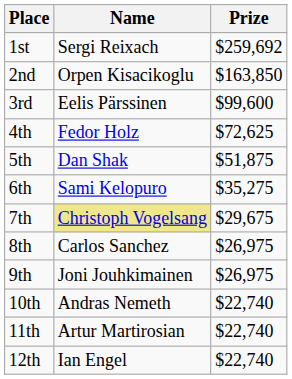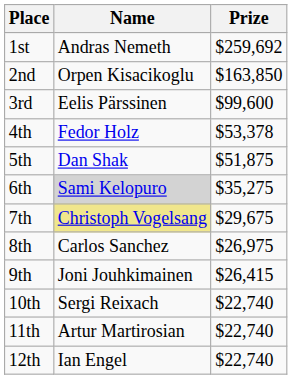1st | Name: Sergi Reixach -> Andras Nemeth
4th | Prize: $72,625 -> $53,378
6th | Name: no background -> lightgrey background
9th | Prize: $26,975 -> $26,415
10th | Name: Andras Nemeth -> Sergi Reixach
